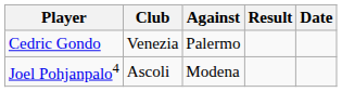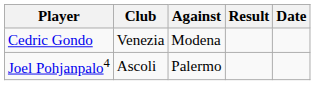Cedric Gondo | Against: Palermo -> Modena
Joel Pohjanpalo4 | Against: Modena -> Palermo
